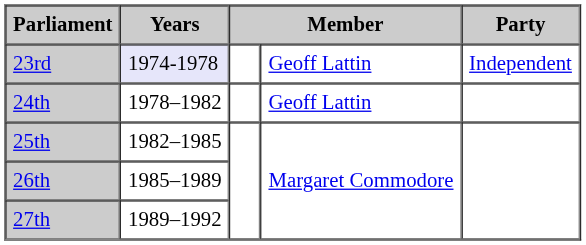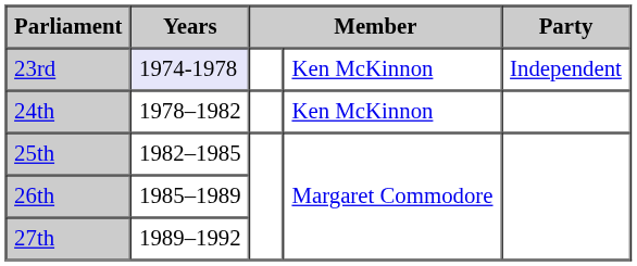23rd | column 4: Geoff Lattin -> Ken McKinnon
24th | column 4: Geoff Lattin -> Ken McKinnon
